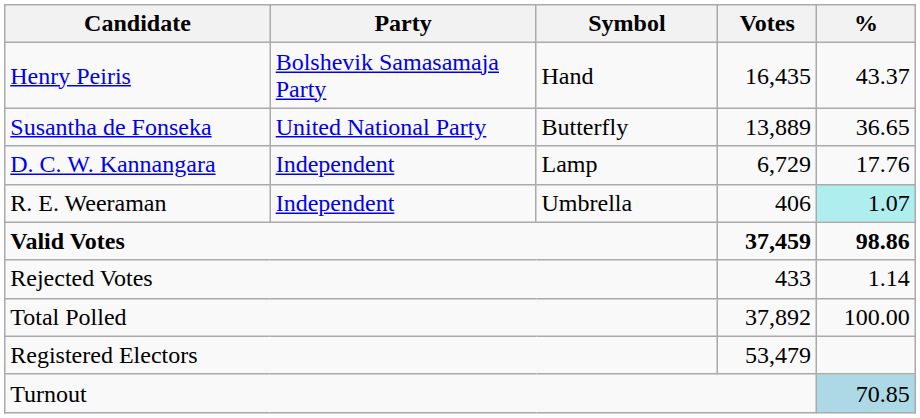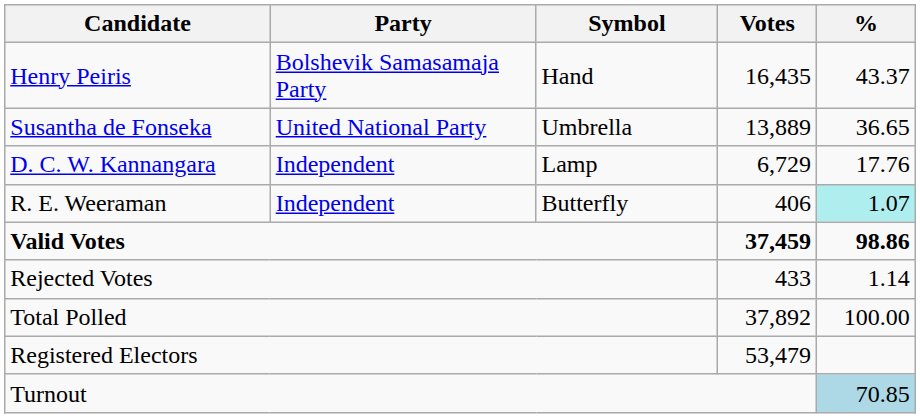Susantha de Fonseka | Symbol: Butterfly -> Umbrella
R. E. Weeraman | Symbol: Umbrella -> Butterfly
